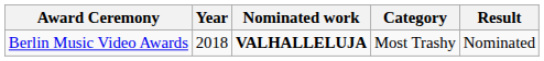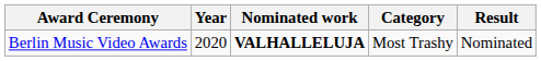Berlin Music Video Awards | Year: 2018 -> 2020
